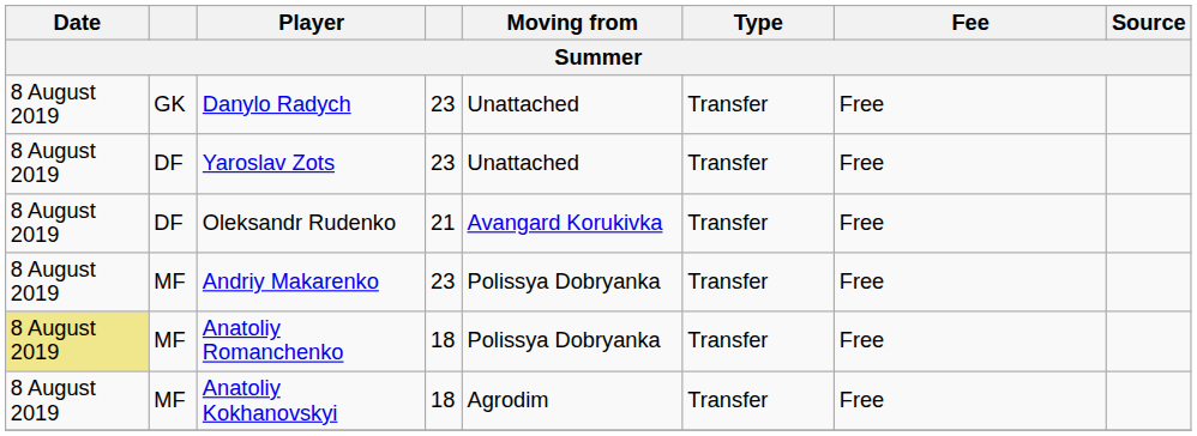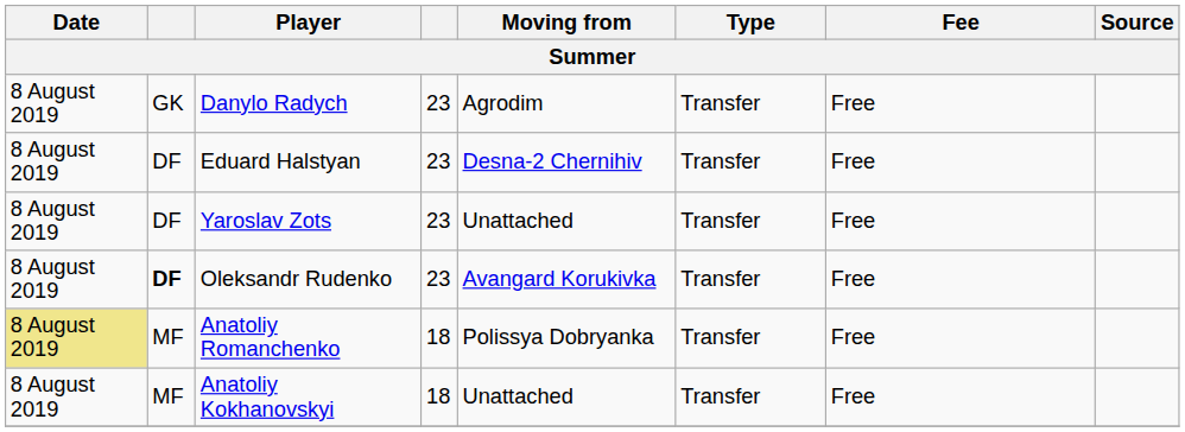Danylo Radych | Moving from: Unattached -> Agrodim
+ row: 8 August 2019 | DF | Eduard Halstyan | 23 | Desna-2 Chernihiv | Transfer | Free
Oleksandr Rudenko | column 2: normal -> bold
Oleksandr Rudenko | column 4: 21 -> 23
- row: 8 August 2019 | MF | Andriy Makarenko | 23 | Polissya Dobryanka | Transfer | Free
Anatoliy Kokhanovskyi | Moving from: Agrodim -> Unattached
